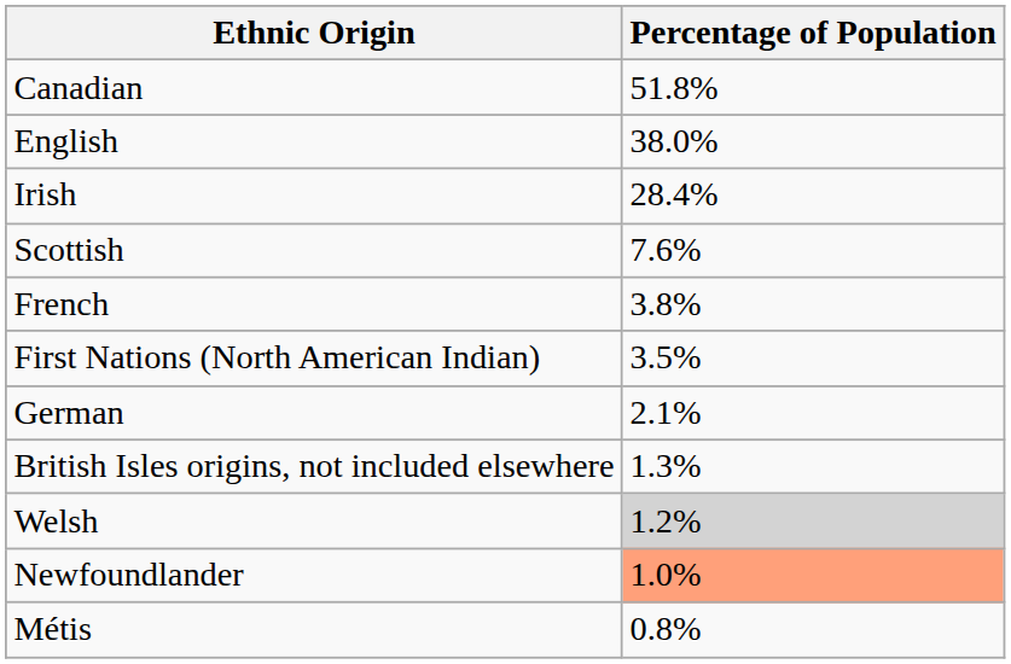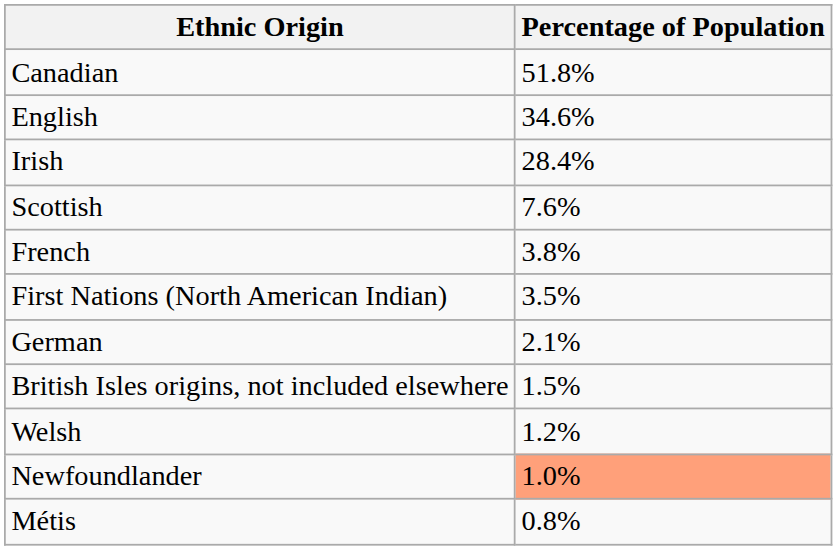English | Percentage of Population: 38.0% -> 34.6%
British Isles origins, not included elsewhere | Percentage of Population: 1.3% -> 1.5%
Welsh | Percentage of Population: lightgrey background -> no background
